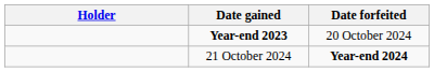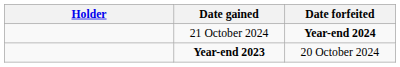rows swapped: Year-end 2023 <-> 21 October 2024
